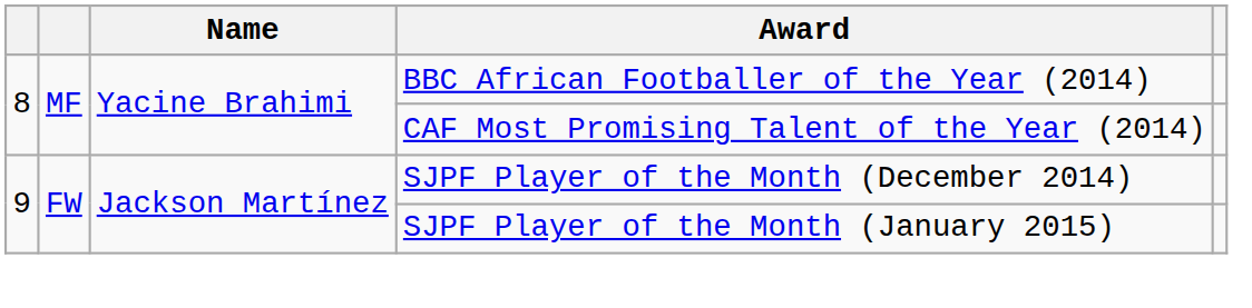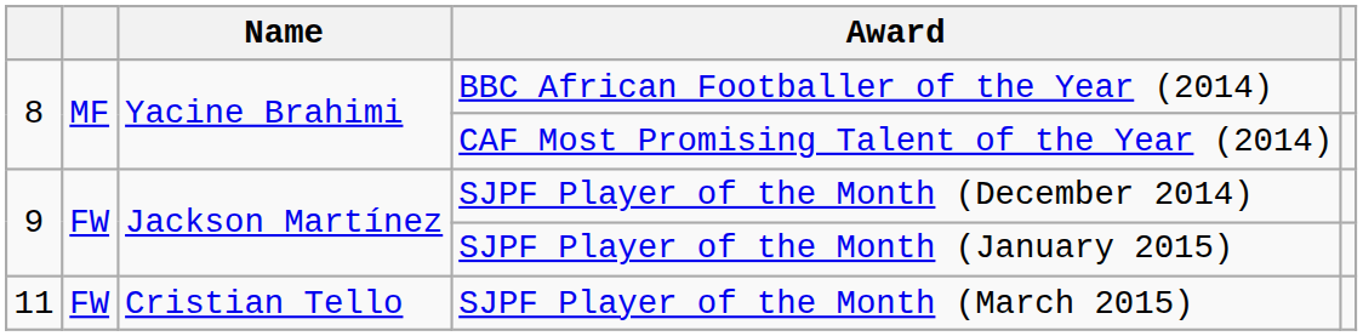+ row: 11 | FW | Cristian Tello | SJPF Player of the Month (March 2015)
